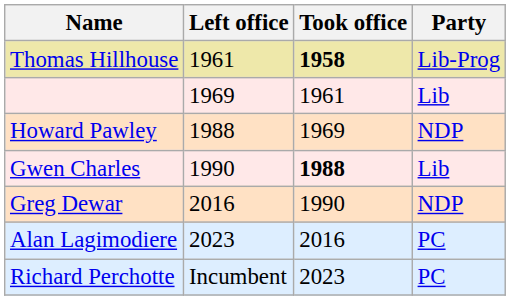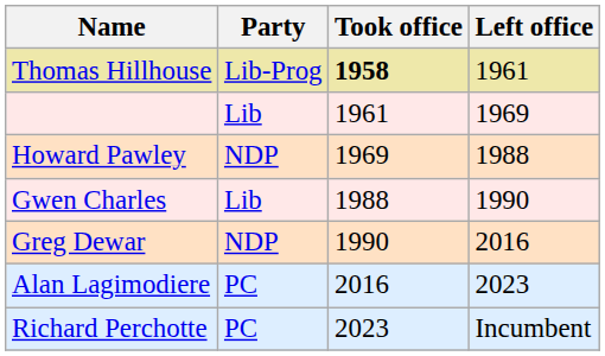columns swapped: Party <-> Left office
Gwen Charles | Took office: bold -> normal
